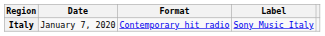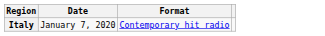- column: Label | Sony Music Italy
